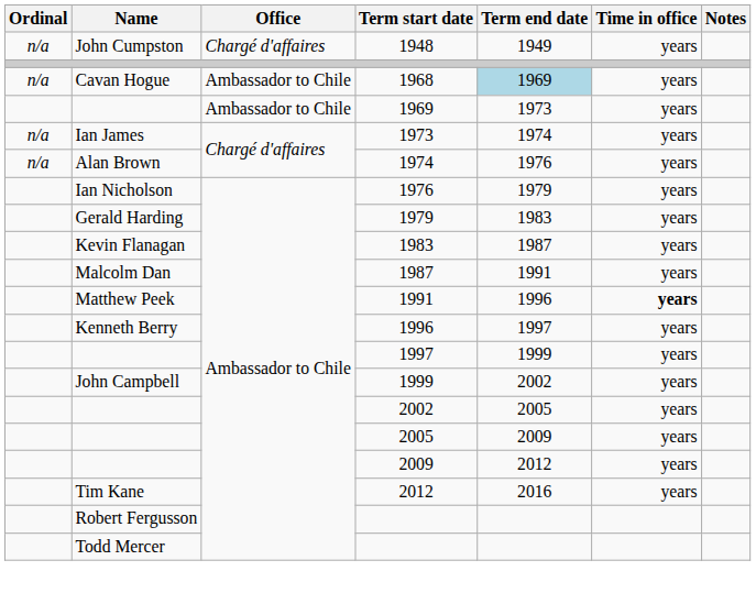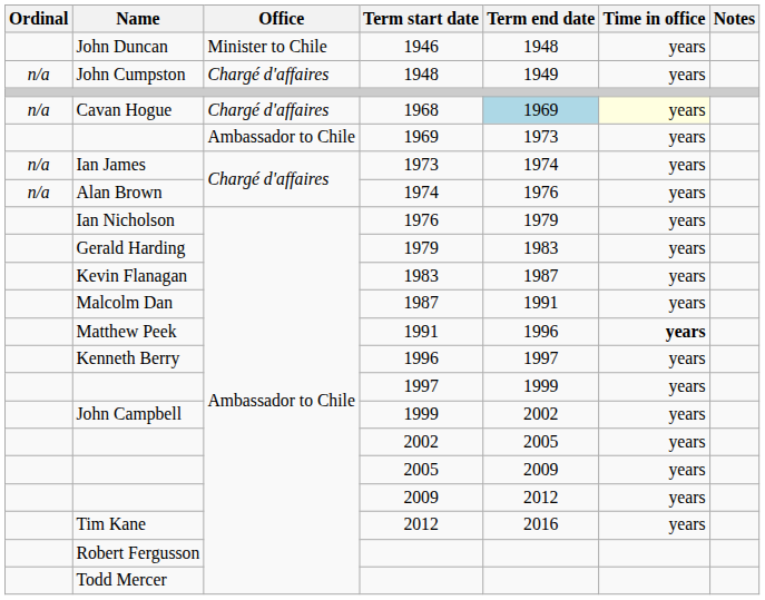+ row: John Duncan | Minister to Chile | 1946 | 1948 | years
1968 | Office: Ambassador to Chile -> Chargé d'affaires
1968 | Time in office: no background -> lightyellow background
